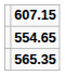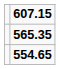rows swapped: 565.35 <-> 554.65
